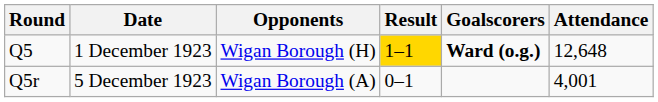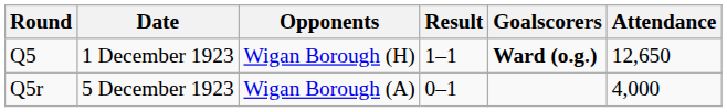Q5 | Result: gold background -> no background
Q5 | Attendance: 12,648 -> 12,650
Q5r | Attendance: 4,001 -> 4,000
